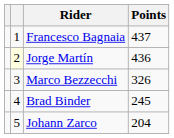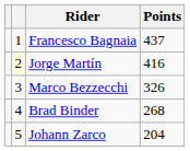Jorge Martín | Points: 436 -> 416
Brad Binder | Points: 245 -> 268
